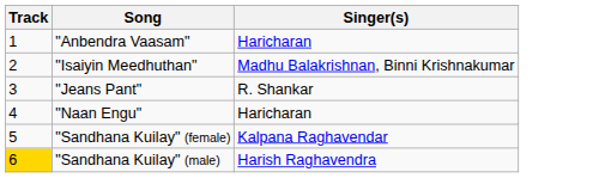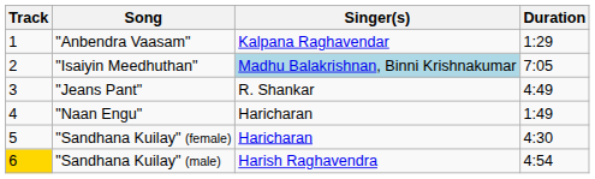+ column: Duration | 1:29 | 7:05 | 4:49 | 1:49 | 4:30 | 4:54
"Anbendra Vaasam" | Singer(s): Haricharan -> Kalpana Raghavendar
"Isaiyin Meedhuthan" | Singer(s): no background -> lightblue background
"Sandhana Kuilay" (female) | Singer(s): Kalpana Raghavendar -> Haricharan
